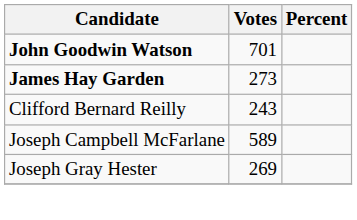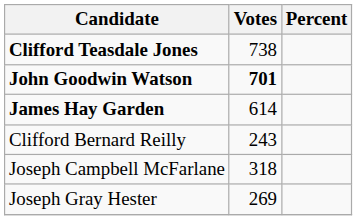+ row: Clifford Teasdale Jones | 738
John Goodwin Watson | Votes: normal -> bold
James Hay Garden | Votes: 273 -> 614
Joseph Campbell McFarlane | Votes: 589 -> 318
